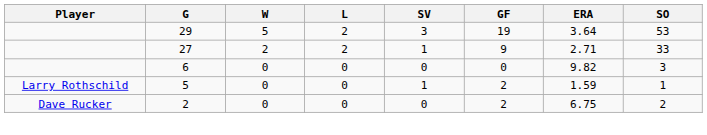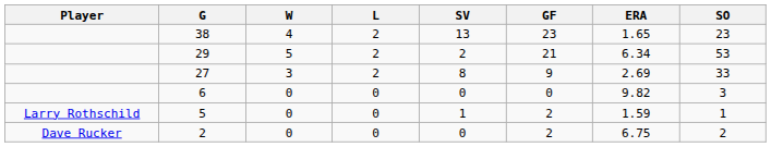+ row: 38 | 4 | 2 | 13 | 23 | 1.65 | 23
29 | SV: 3 -> 2
29 | GF: 19 -> 21
29 | ERA: 3.64 -> 6.34
27 | W: 2 -> 3
27 | SV: 1 -> 8
27 | ERA: 2.71 -> 2.69
